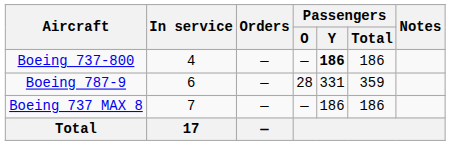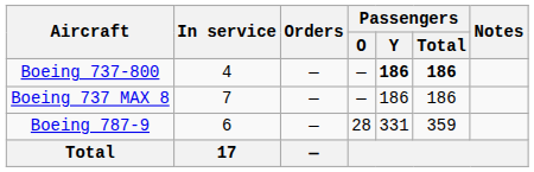Boeing 737-800 | Passengers / Total: normal -> bold
rows swapped: Boeing 737 MAX 8 <-> Boeing 787-9
